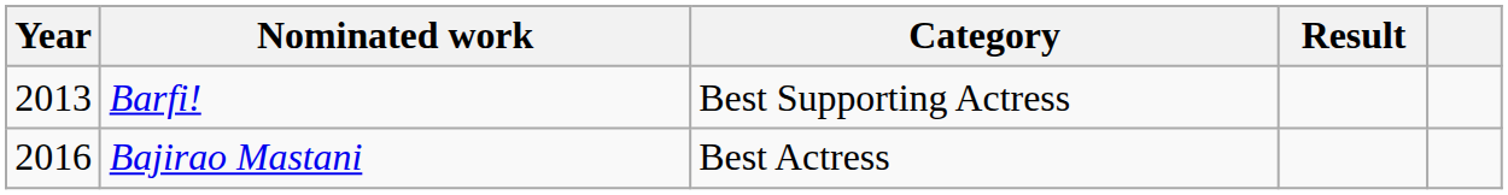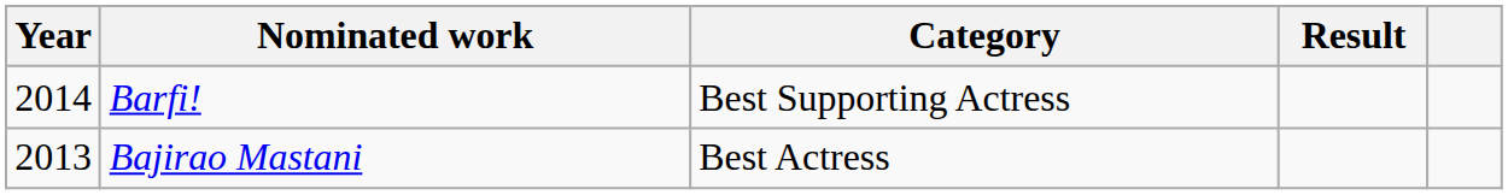Barfi! | Year: 2013 -> 2014
Bajirao Mastani | Year: 2016 -> 2013
